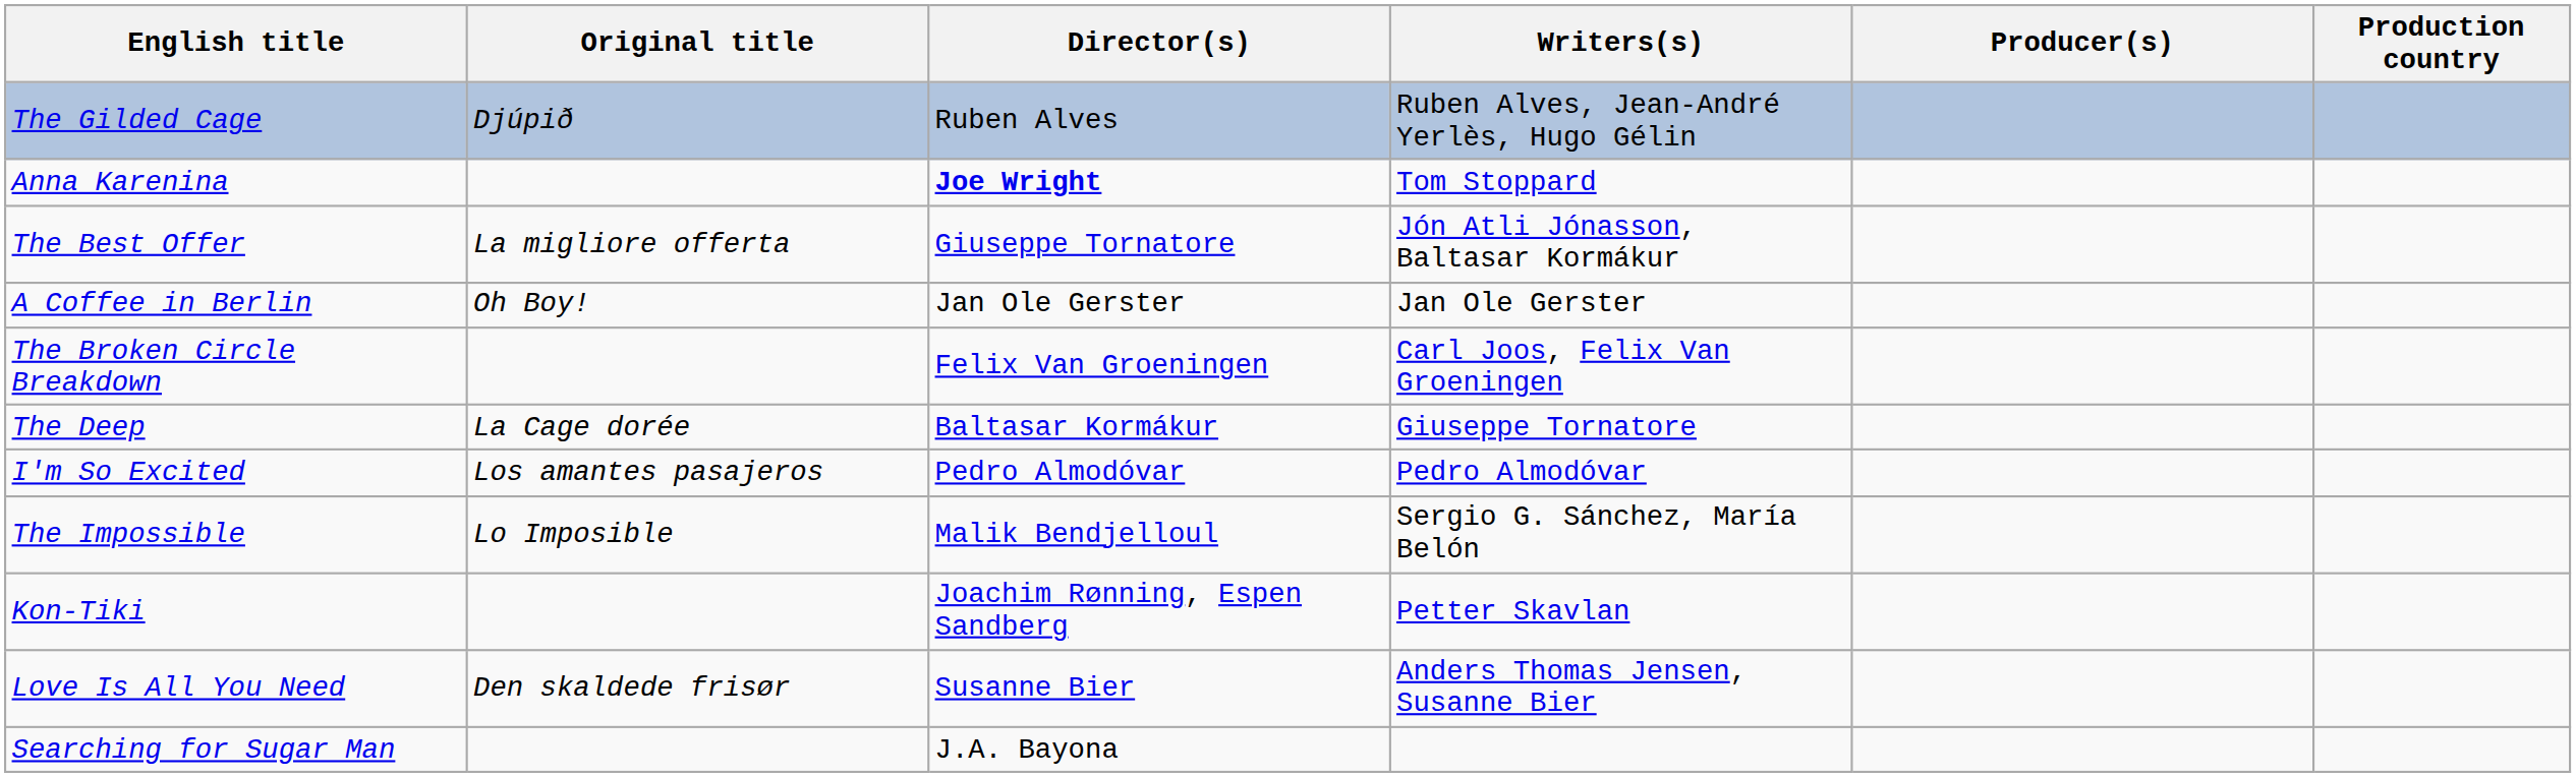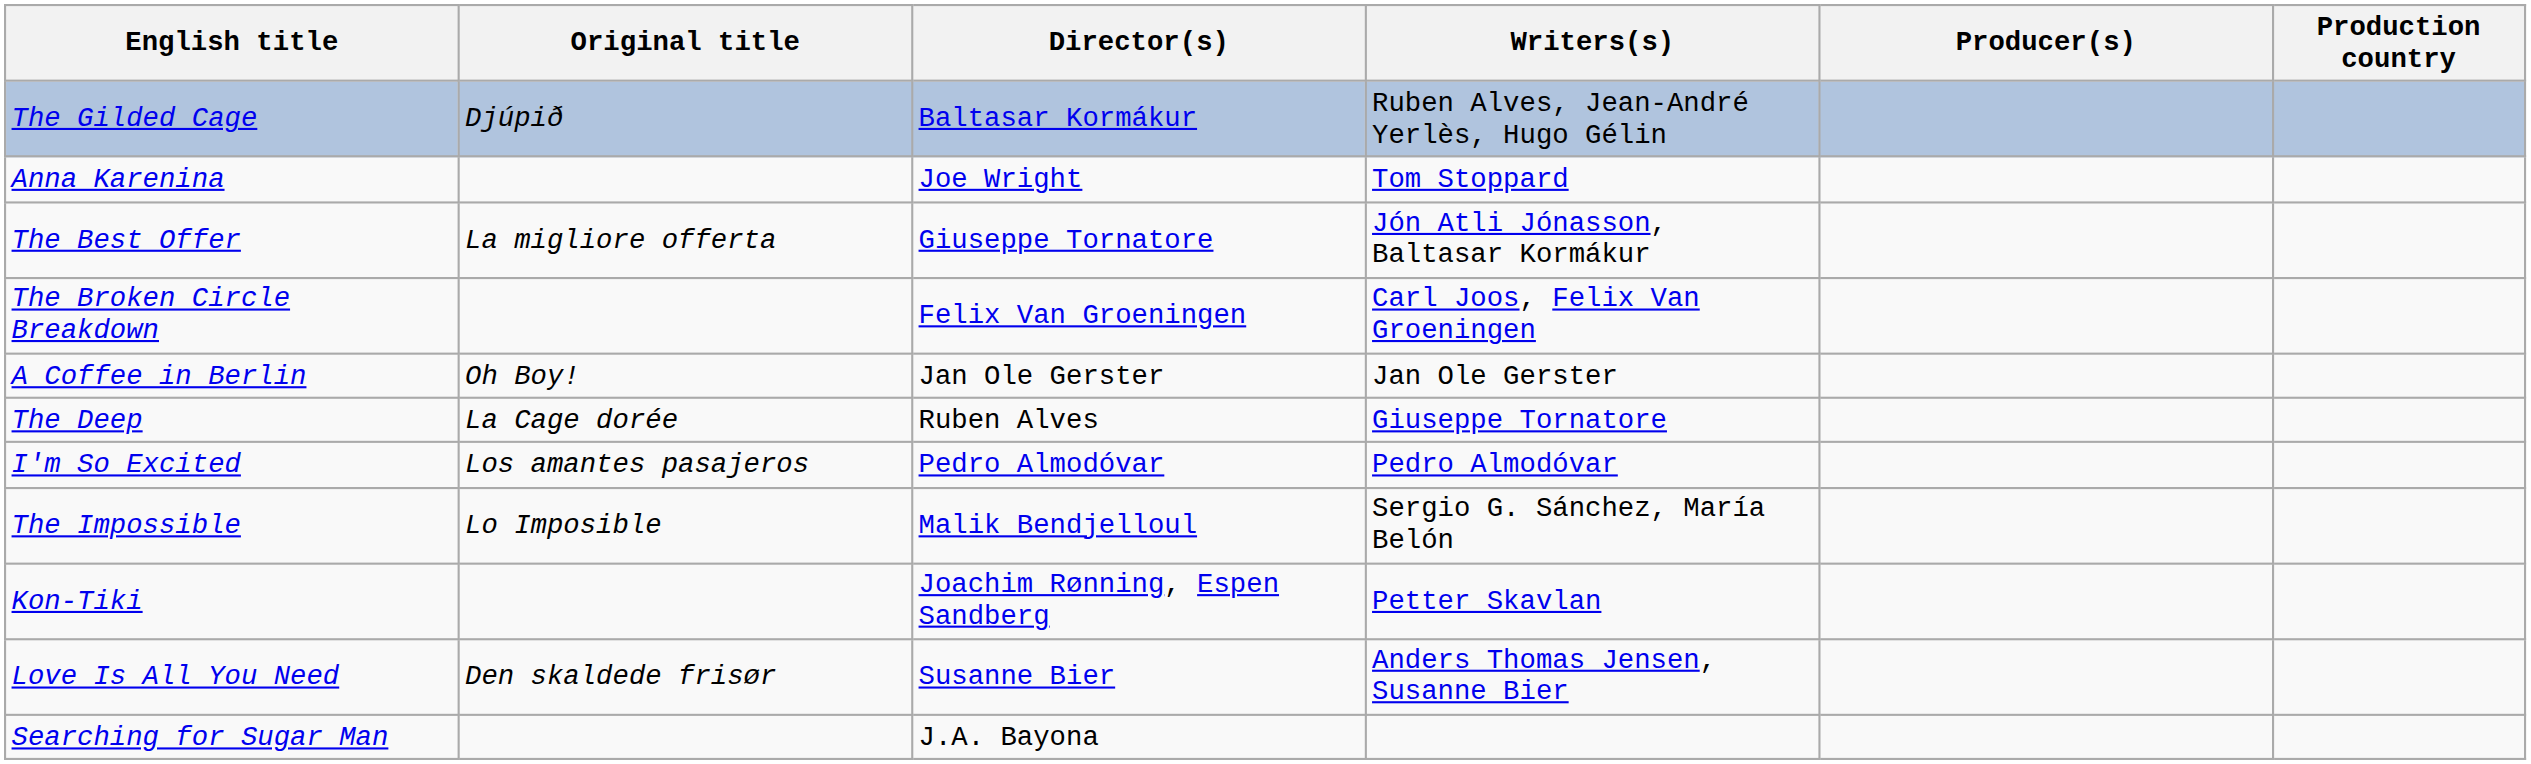The Gilded Cage | Director(s): Ruben Alves -> Baltasar Kormákur
Anna Karenina | Director(s): bold -> normal
rows swapped: The Broken Circle Breakdown <-> A Coffee in Berlin
The Deep | Director(s): Baltasar Kormákur -> Ruben Alves
